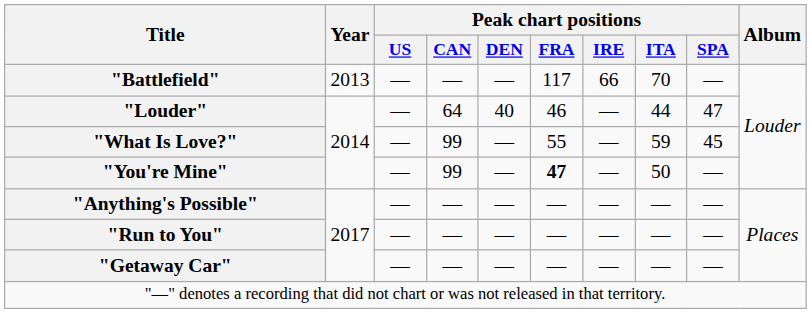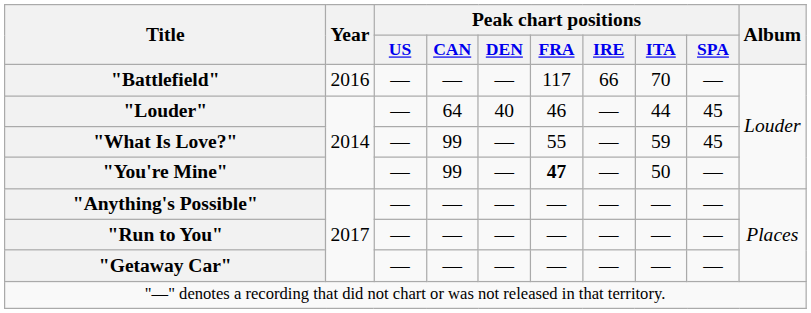"Battlefield" | Year: 2013 -> 2016
"Louder" | Peak chart positions / SPA: 47 -> 45
